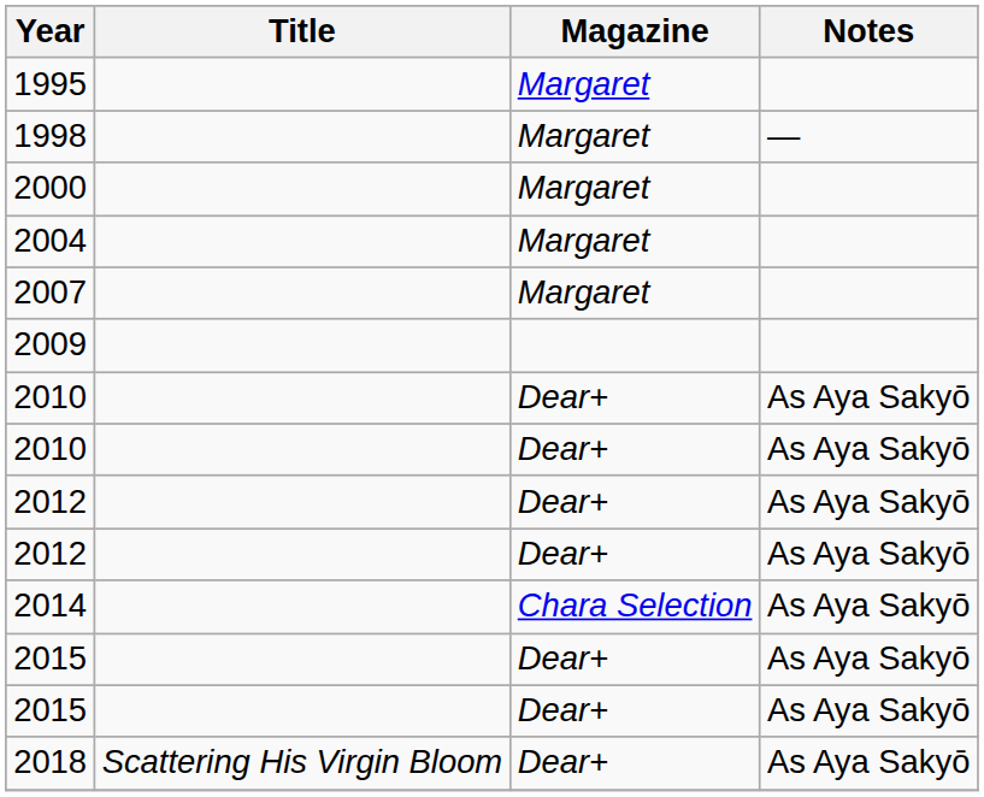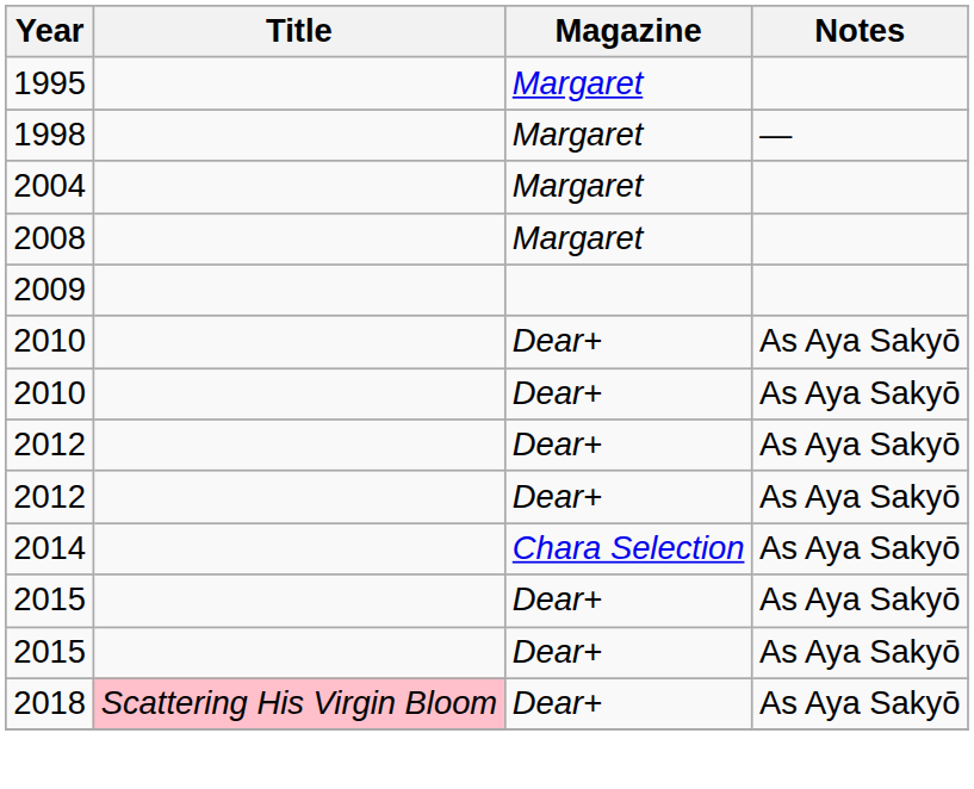- row: 2000 | Margaret
- row: 2007 | Margaret
+ row: 2008 | Margaret
2018 | Title: no background -> pink background
